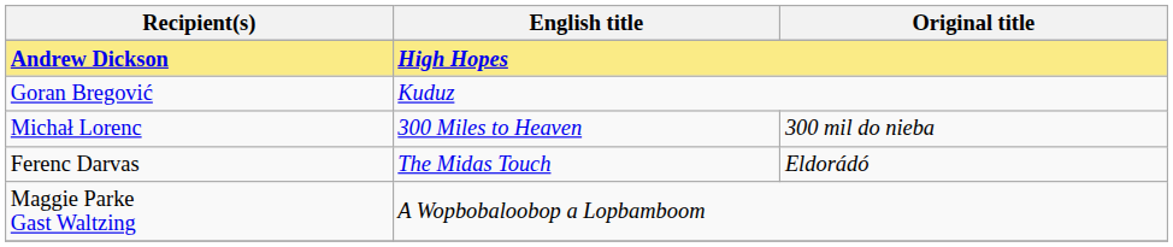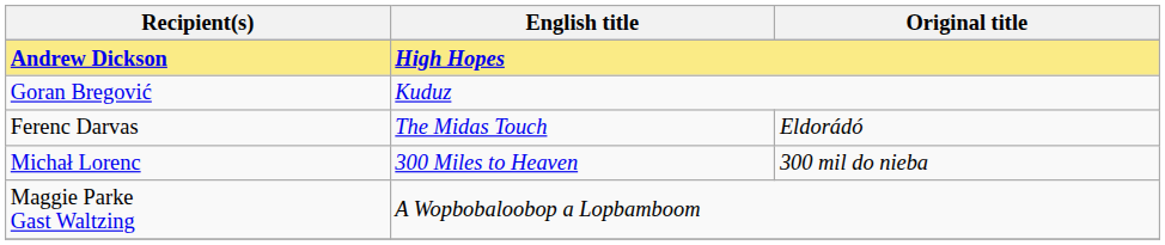rows swapped: Ferenc Darvas <-> Michał Lorenc
